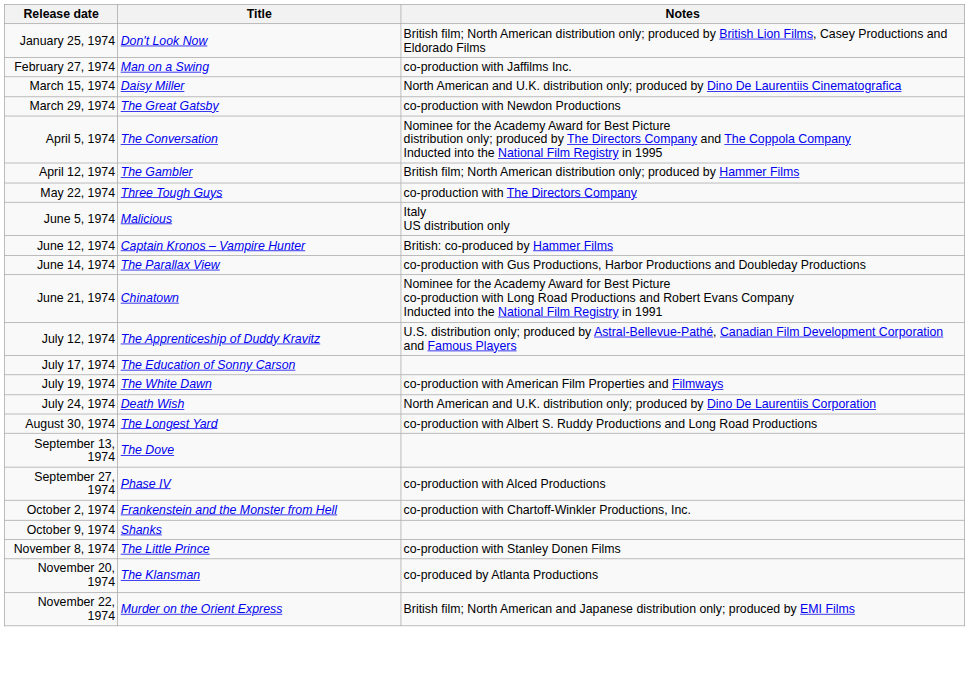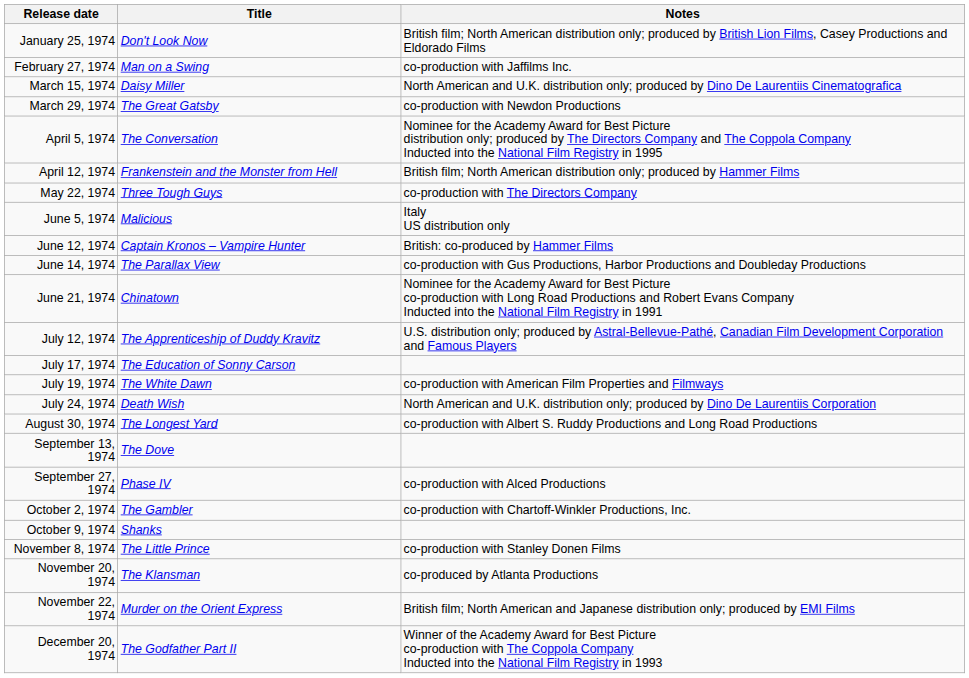April 12, 1974 | Title: The Gambler -> Frankenstein and the Monster from Hell
October 2, 1974 | Title: Frankenstein and the Monster from Hell -> The Gambler
+ row: December 20, 1974 | The Godfather Part II | Winner of the Academy Award for Best Picture co-production with The Coppola Company Inducted into the National Film Registry in 1993
